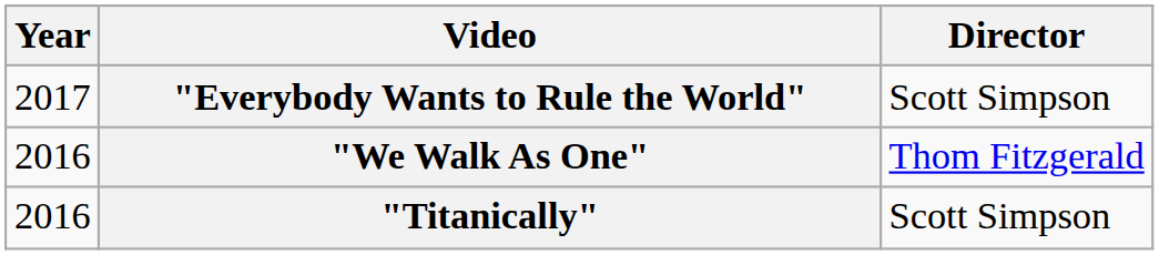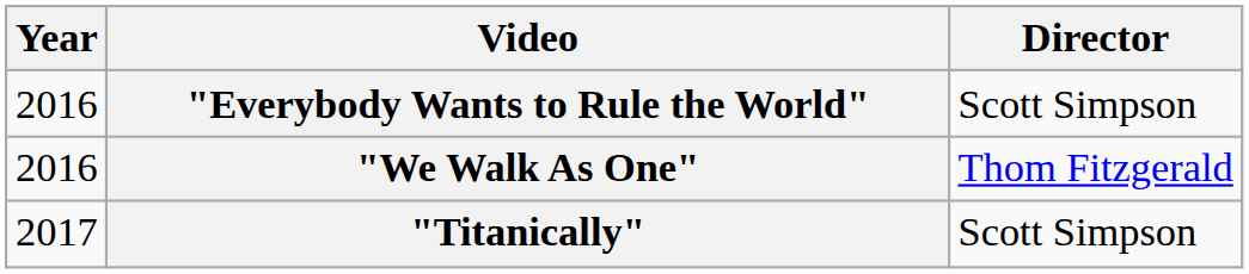"Everybody Wants to Rule the World" | Year: 2017 -> 2016
"Titanically" | Year: 2016 -> 2017
